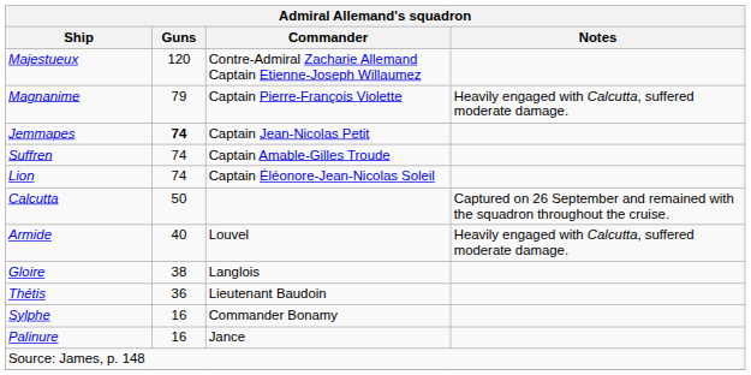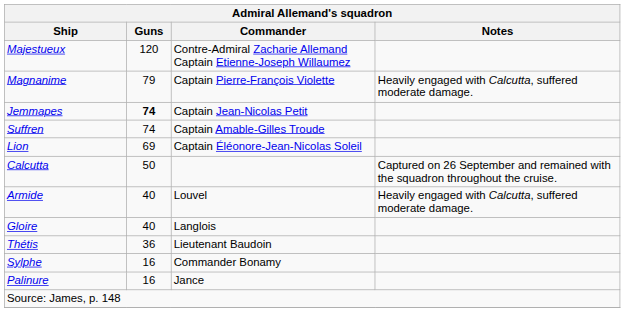Lion | Guns: 74 -> 69
Gloire | Guns: 38 -> 40
